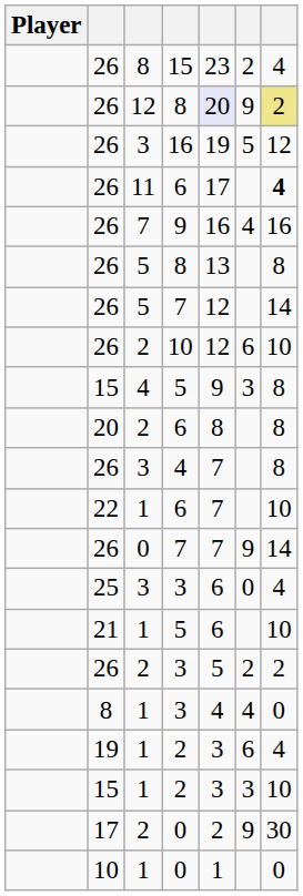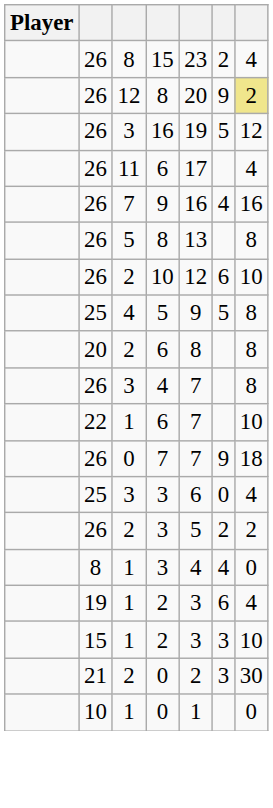12 / 8 | column 5: lavender background -> no background
11 / 6 | column 7: bold -> normal
- row: 26 | 5 | 7 | 12 | 14
4 / 5 | column 2: 15 -> 25
4 / 5 | column 6: 3 -> 5
0 / 7 | column 7: 14 -> 18
- row: 21 | 1 | 5 | 6 | 10
2 / 0 | column 2: 17 -> 21
2 / 0 | column 6: 9 -> 3
